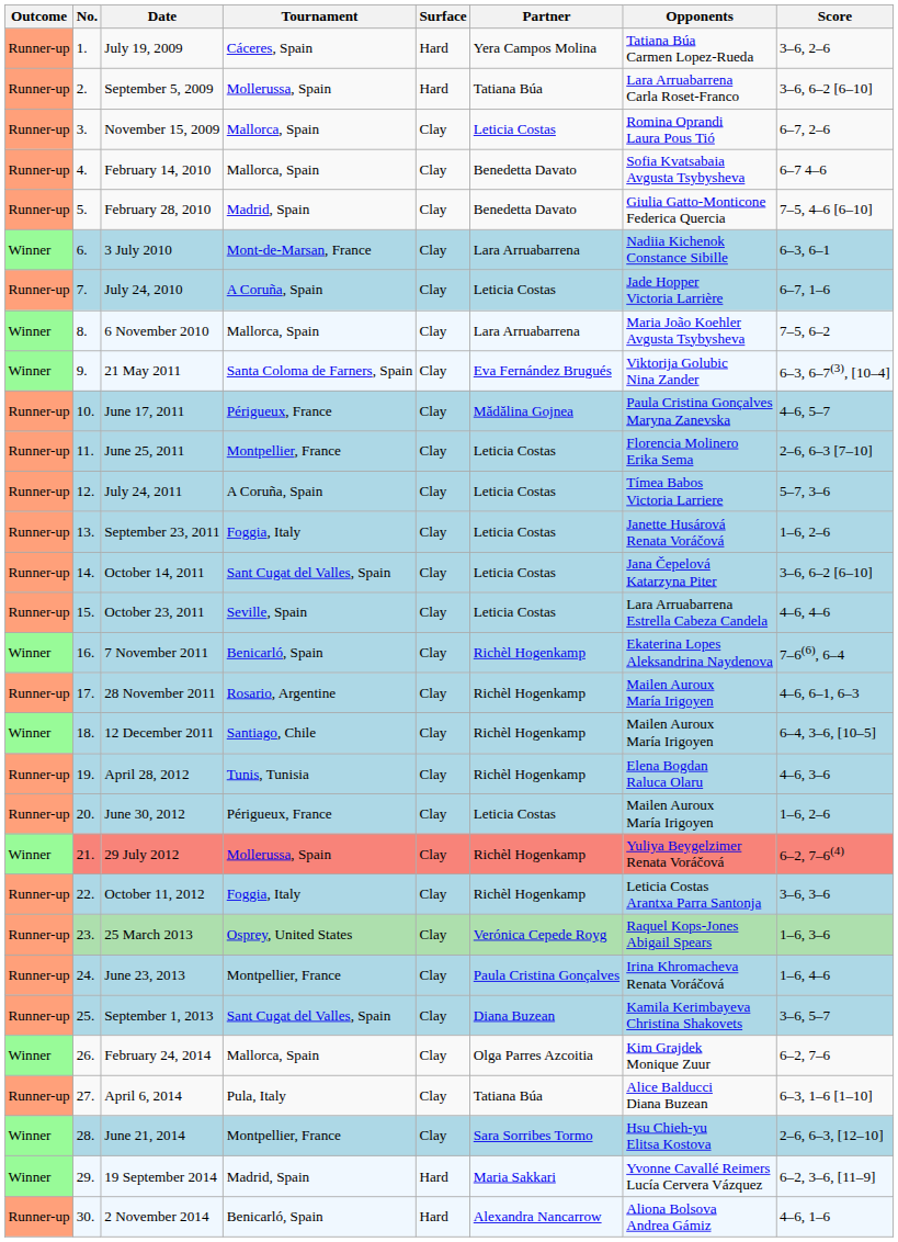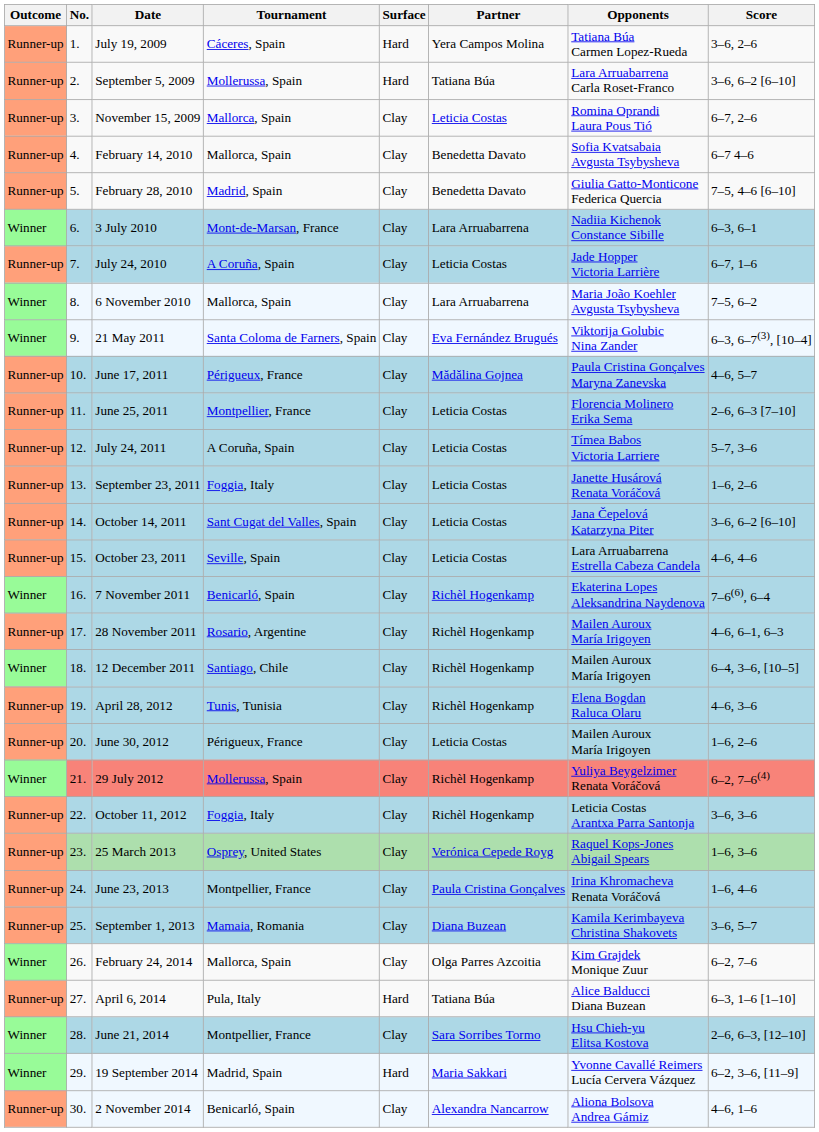September 1, 2013 | Tournament: Sant Cugat del Valles, Spain -> Mamaia, Romania
April 6, 2014 | Surface: Clay -> Hard
2 November 2014 | Surface: Hard -> Clay
